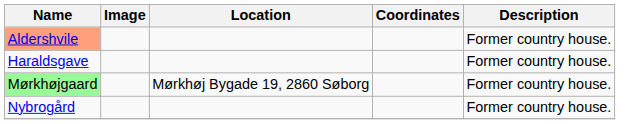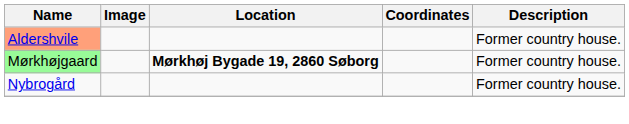- row: Haraldsgave | Former country house.
Mørkhøjgaard | Location: normal -> bold
